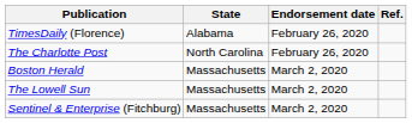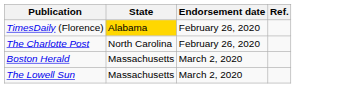TimesDaily (Florence) | State: no background -> gold background
- row: Sentinel & Enterprise (Fitchburg) | Massachusetts | March 2, 2020
